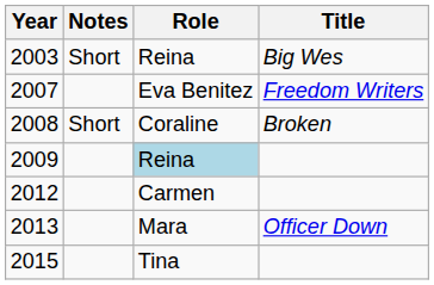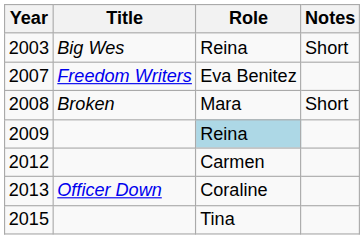columns swapped: Title <-> Notes
2008 | Role: Coraline -> Mara
2013 | Role: Mara -> Coraline
